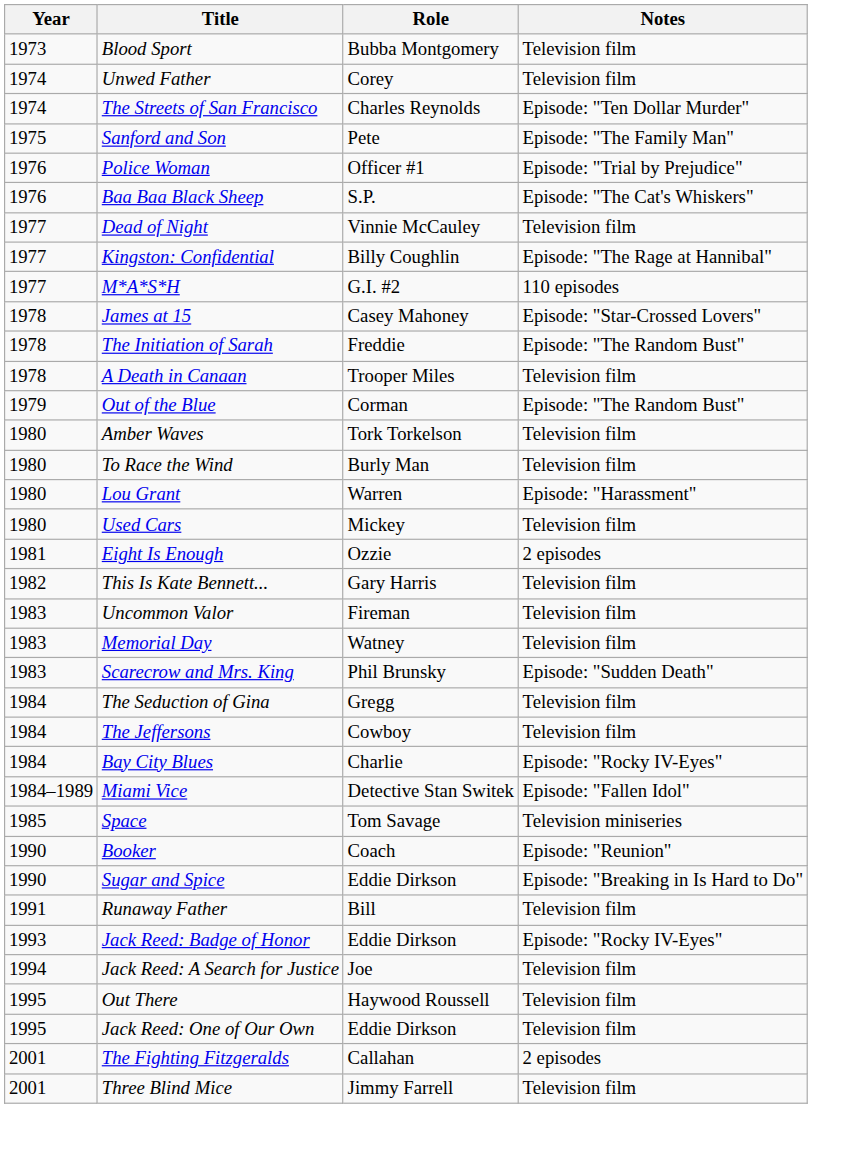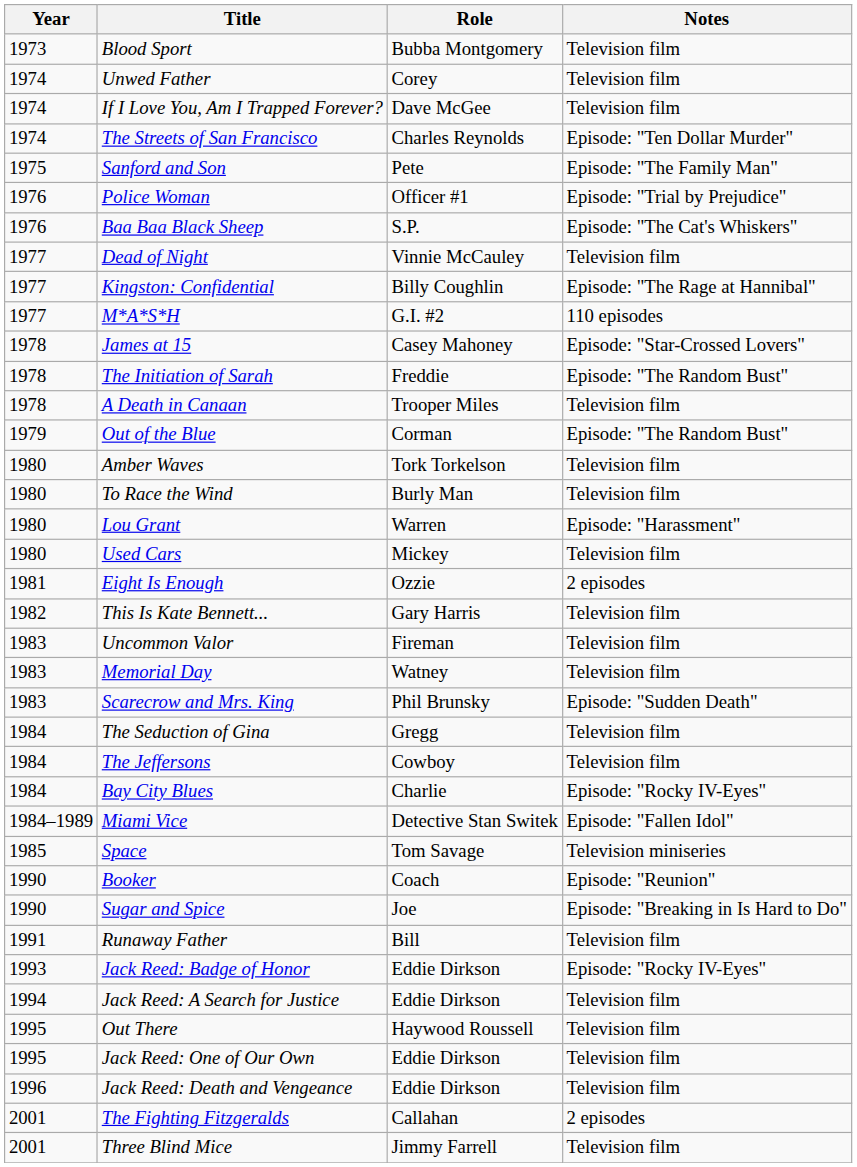+ row: 1974 | If I Love You, Am I Trapped Forever? | Dave McGee | Television film
Sugar and Spice | Role: Eddie Dirkson -> Joe
Jack Reed: A Search for Justice | Role: Joe -> Eddie Dirkson
+ row: 1996 | Jack Reed: Death and Vengeance | Eddie Dirkson | Television film
